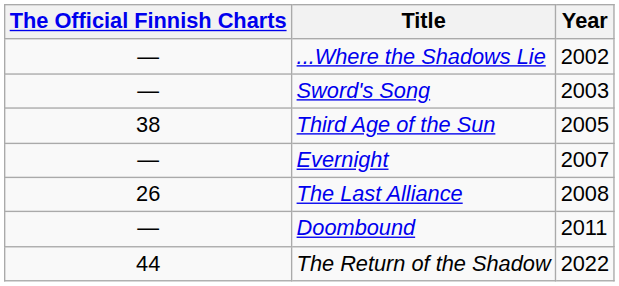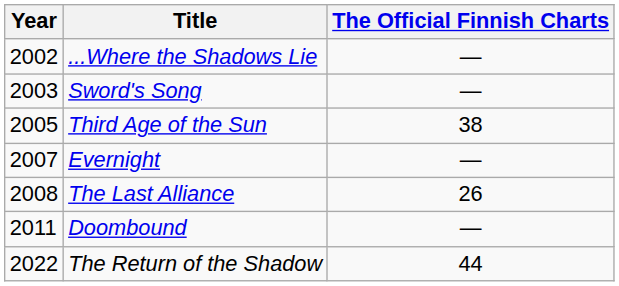columns swapped: Year <-> The Official Finnish Charts
